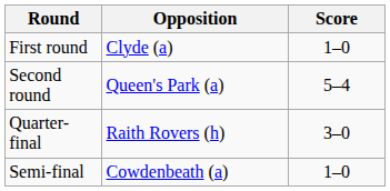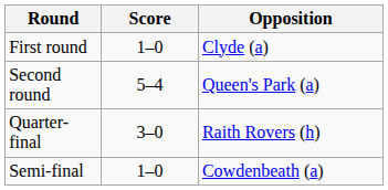columns swapped: Opposition <-> Score
